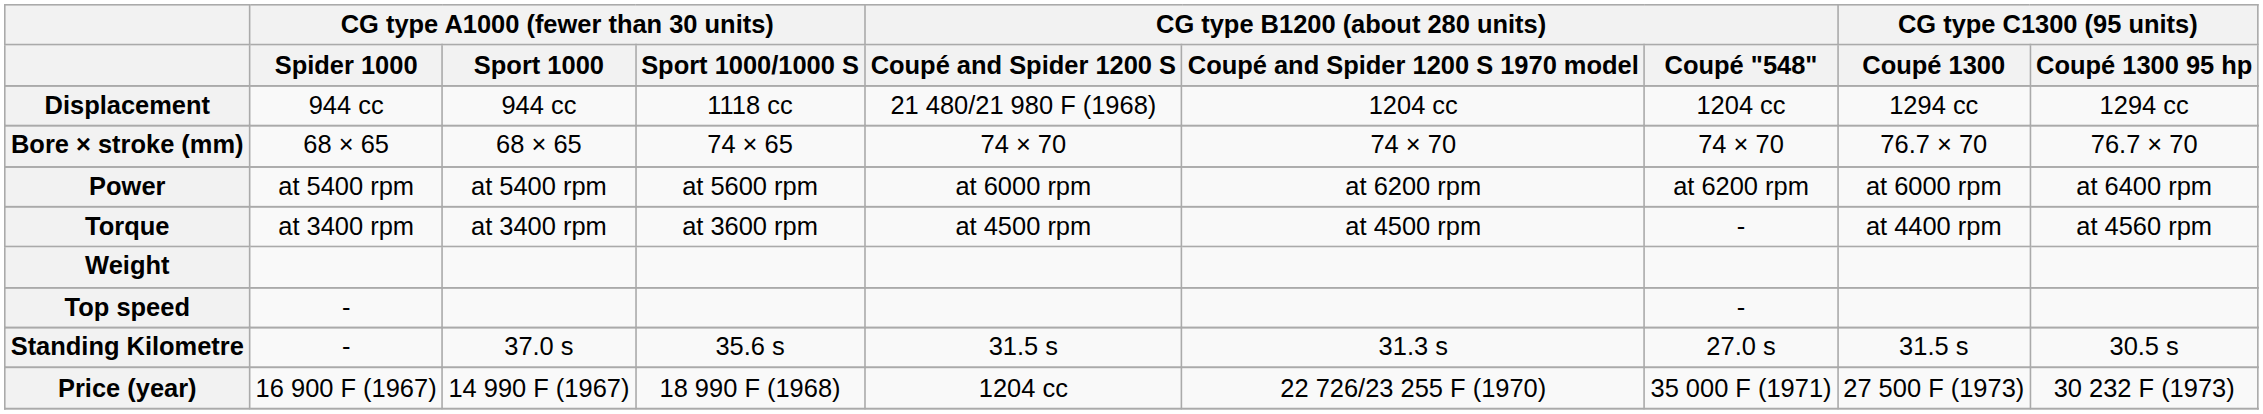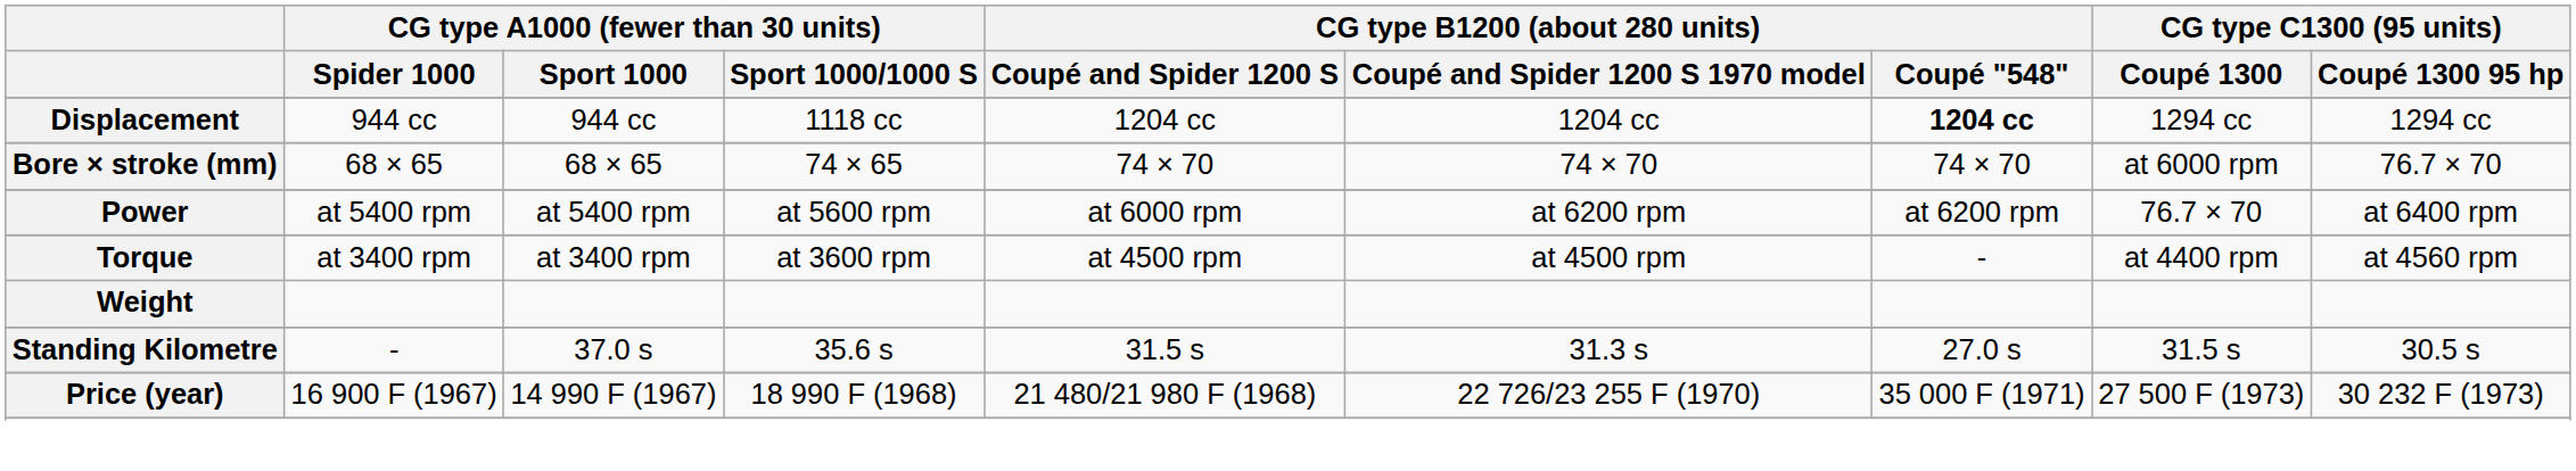Displacement | CG type B1200 (about 280 units) / Coupé and Spider 1200 S: 21 480/21 980 F (1968) -> 1204 cc
Displacement | CG type B1200 (about 280 units) / Coupé "548": normal -> bold
Bore × stroke (mm) | CG type C1300 (95 units) / Coupé 1300: 76.7 × 70 -> at 6000 rpm
Power | CG type C1300 (95 units) / Coupé 1300: at 6000 rpm -> 76.7 × 70
- row: Top speed | - | -
Price (year) | CG type B1200 (about 280 units) / Coupé and Spider 1200 S: 1204 cc -> 21 480/21 980 F (1968)
